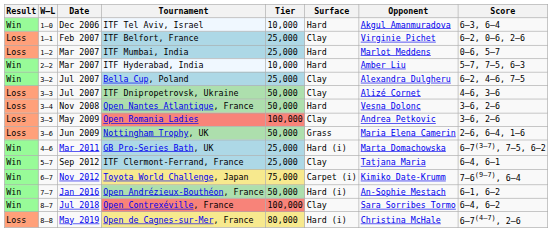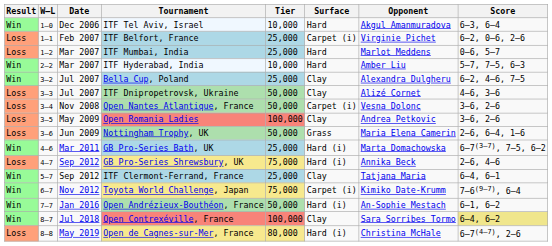ITF Belfort, France | Surface: Clay -> Carpet (i)
Open Nantes Atlantique, France | Surface: Hard -> Carpet (i)
+ row: Loss | 4–7 | Sep 2012 | GB Pro-Series Shrewsbury, UK | 75,000 | Hard (i) | Annika Beck | 2–6, 4–6
Open Contrexéville, France | Score: no background -> khaki background
